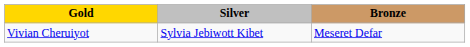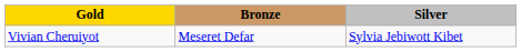columns swapped: Silver <-> Bronze
